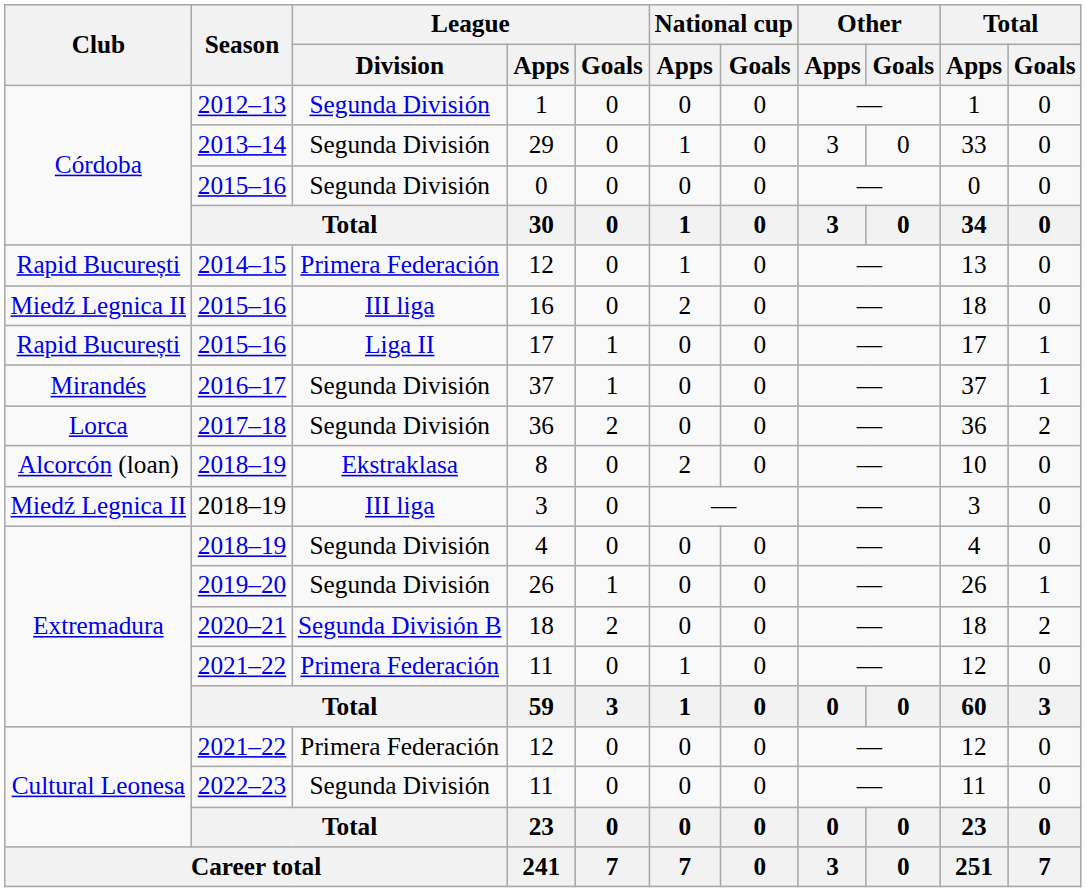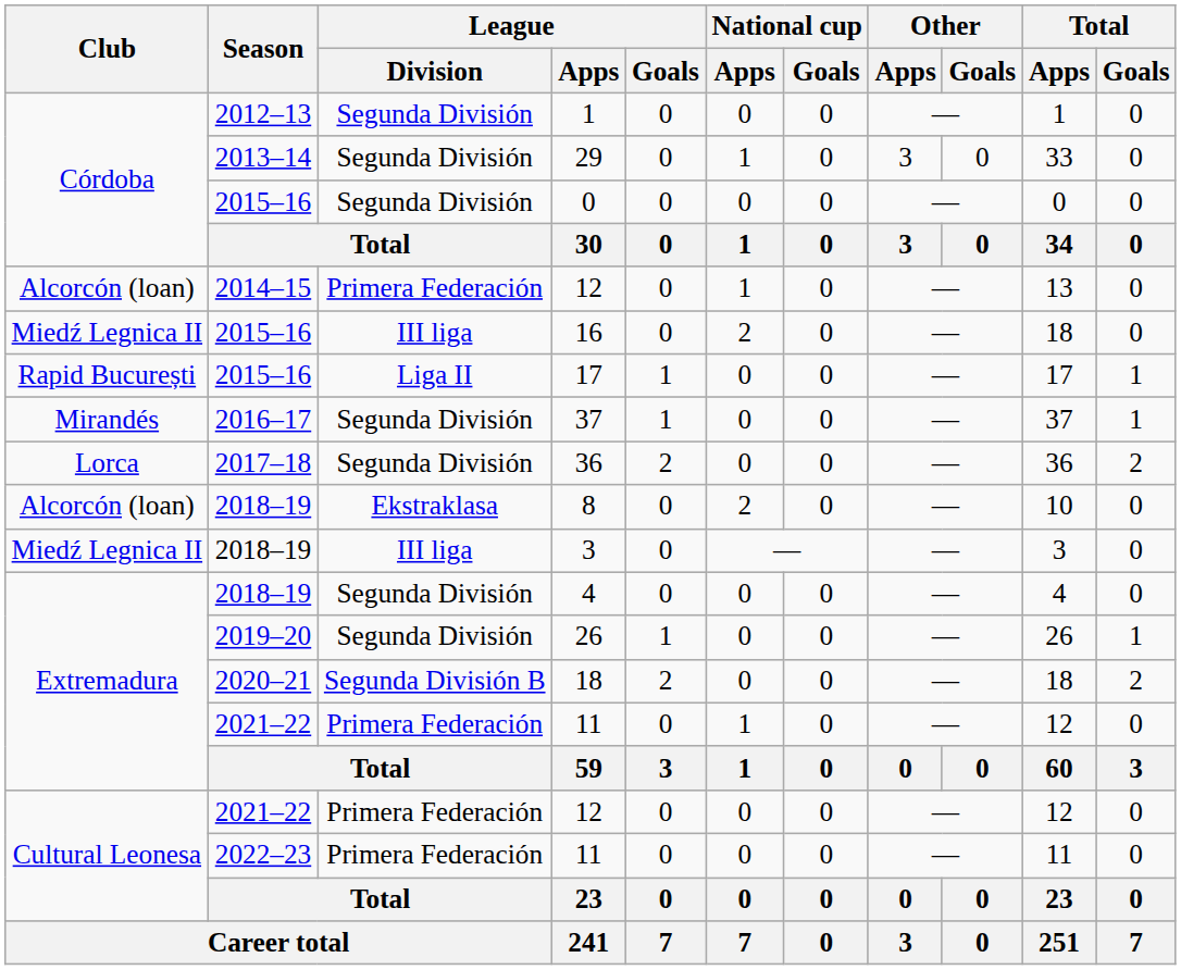2014–15 / 12 | Club: Rapid București -> Alcorcón (loan)
2022–23 / 11 | League / Division: Segunda División -> Primera Federación
